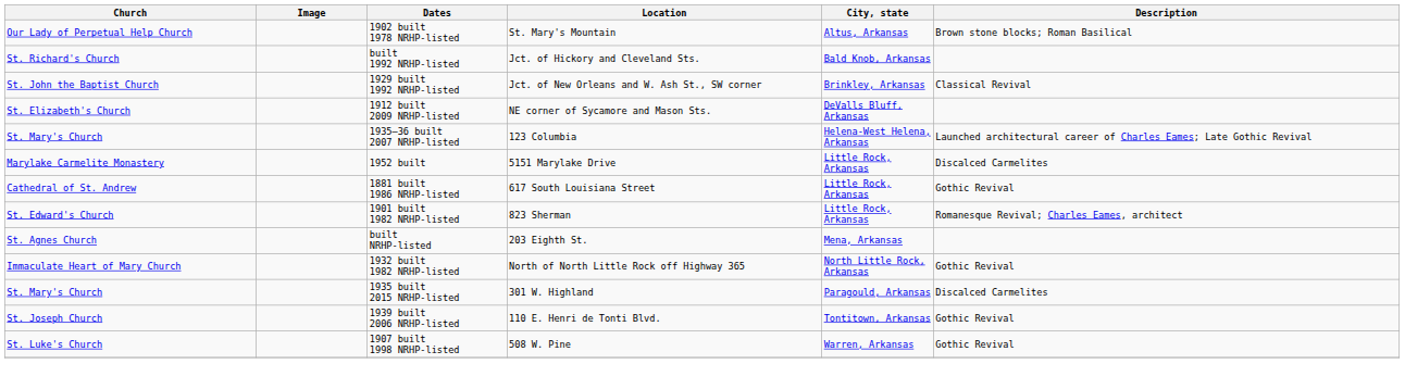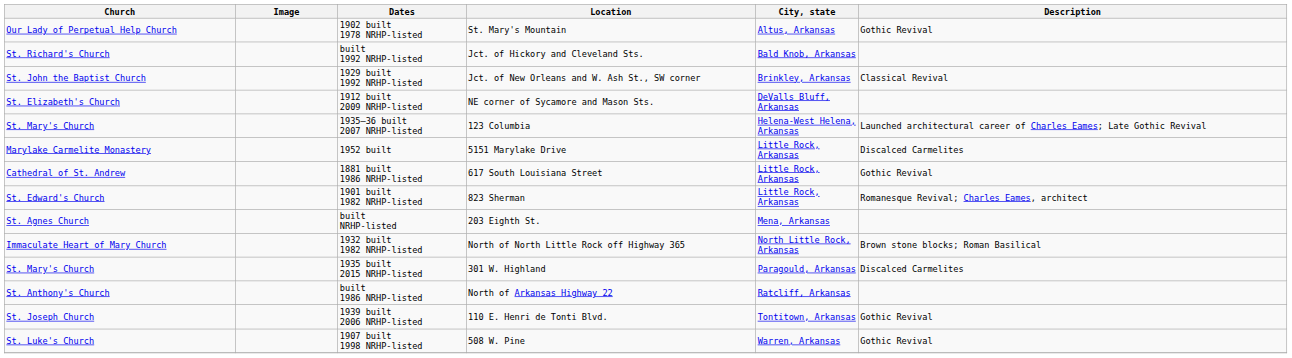1902 built 1978 NRHP-listed | Description: Brown stone blocks; Roman Basilical -> Gothic Revival
1932 built 1982 NRHP-listed | Description: Gothic Revival -> Brown stone blocks; Roman Basilical
+ row: St. Anthony's Church | built 1986 NRHP-listed | North of Arkansas Highway 22 | Ratcliff, Arkansas
